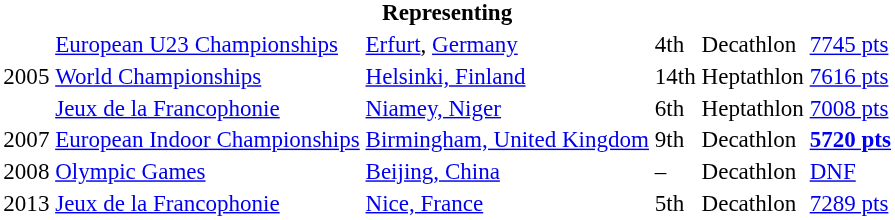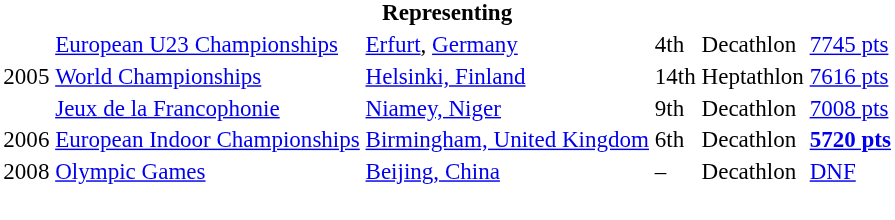Niamey, Niger | column 4: 6th -> 9th
Niamey, Niger | column 5: Heptathlon -> Decathlon
Birmingham, United Kingdom | column 1: 2007 -> 2006
Birmingham, United Kingdom | column 4: 9th -> 6th
- row: 2013 | Jeux de la Francophonie | Nice, France | 5th | Decathlon | 7289 pts
